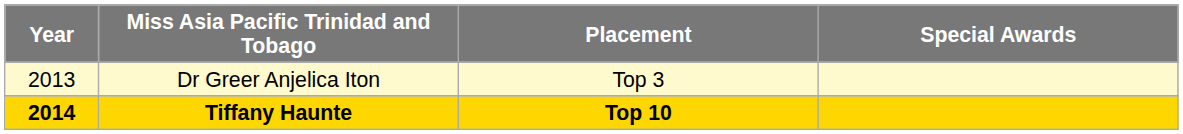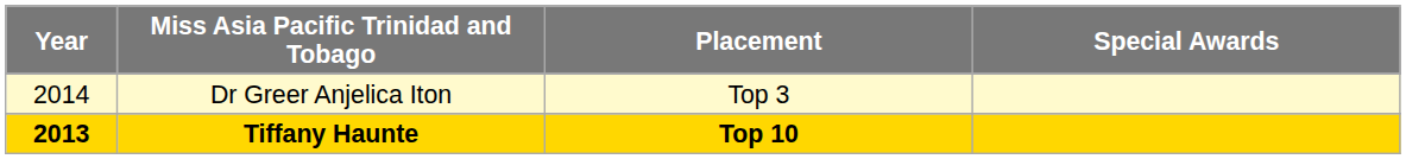Dr Greer Anjelica Iton | Year: 2013 -> 2014
Tiffany Haunte | Year: 2014 -> 2013
